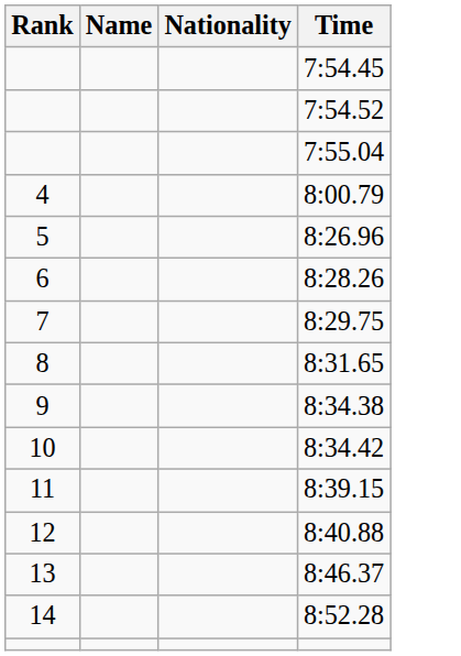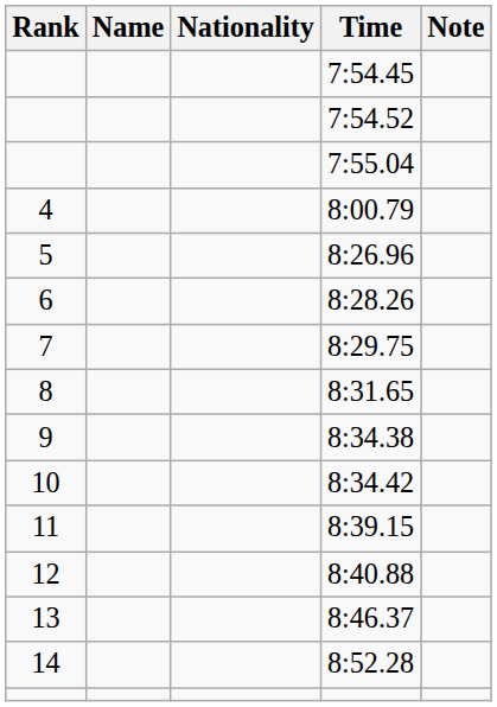+ column: Note
